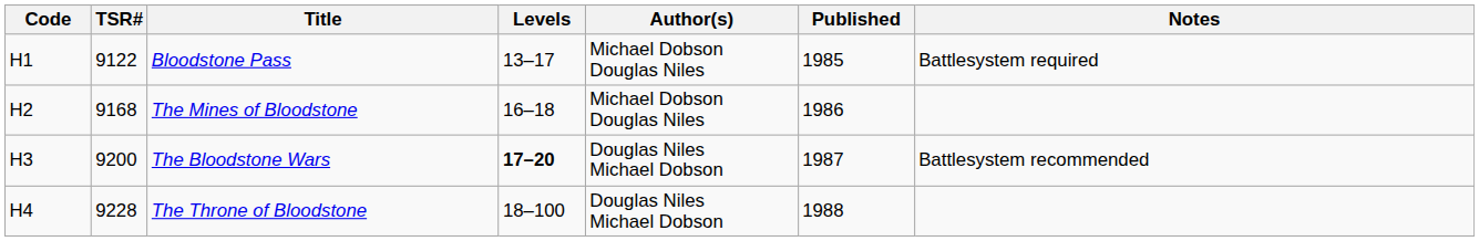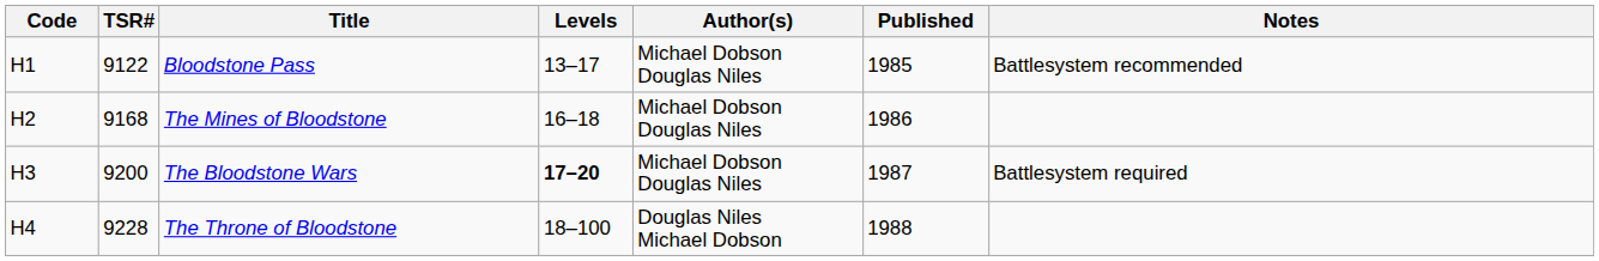Bloodstone Pass | Notes: Battlesystem required -> Battlesystem recommended
The Bloodstone Wars | Author(s): Douglas Niles Michael Dobson -> Michael Dobson Douglas Niles
The Bloodstone Wars | Notes: Battlesystem recommended -> Battlesystem required
